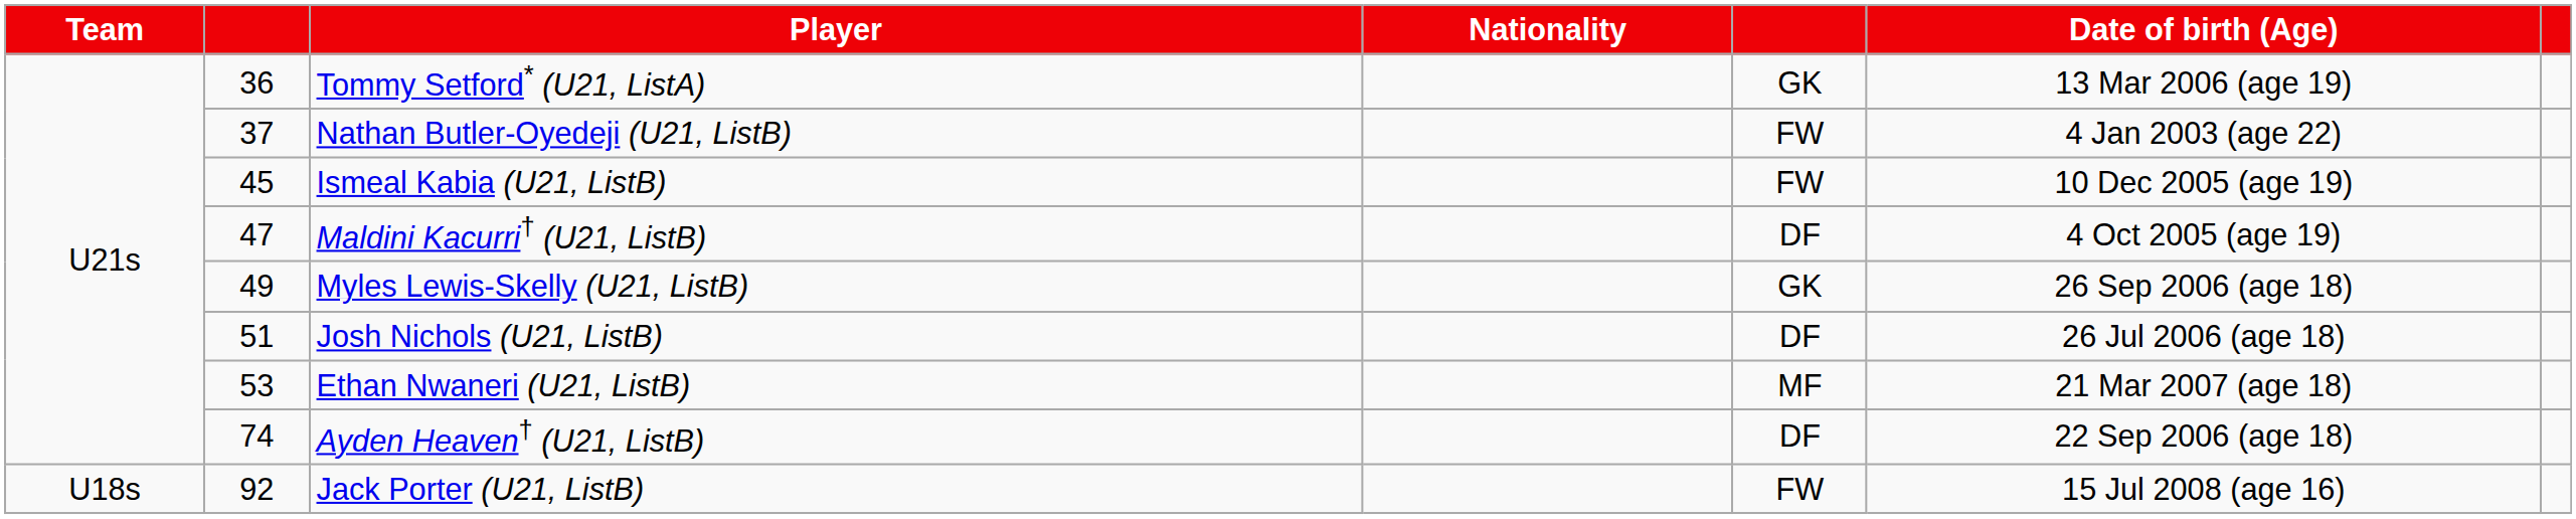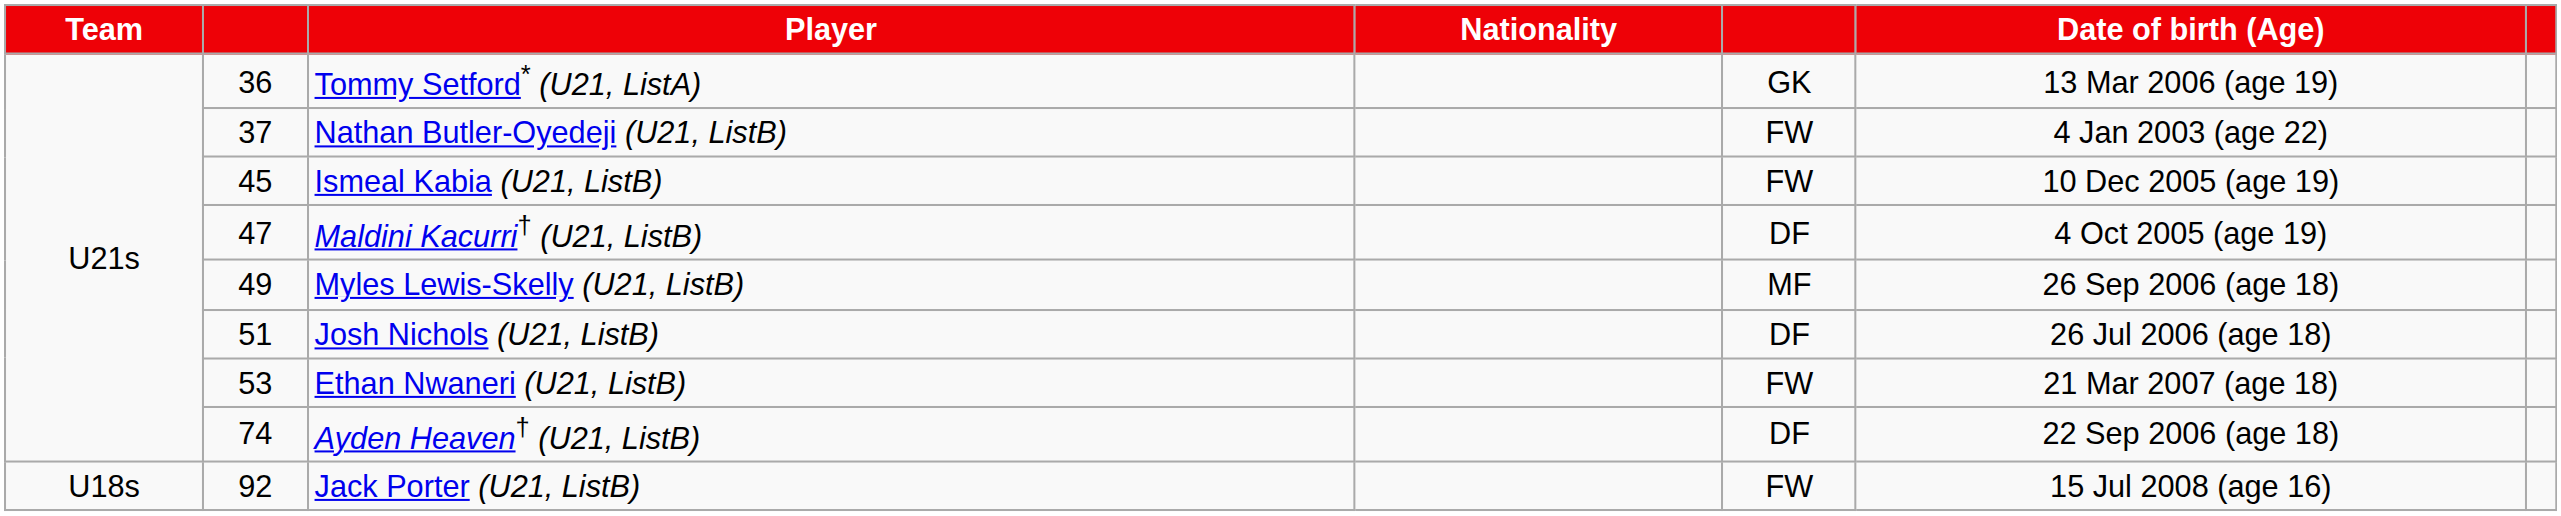Myles Lewis-Skelly (U21, ListB) | column 5: GK -> MF
Ethan Nwaneri (U21, ListB) | column 5: MF -> FW
